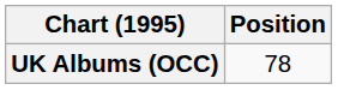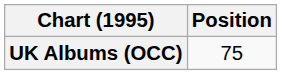UK Albums (OCC) | Position: 78 -> 75
